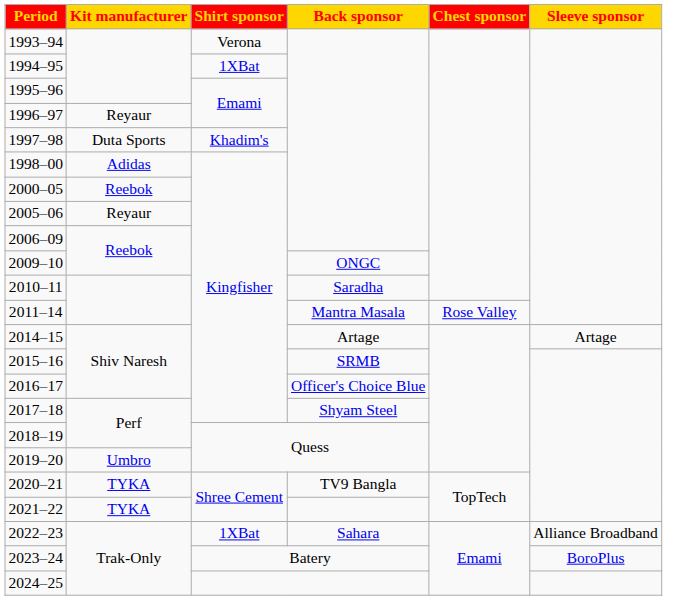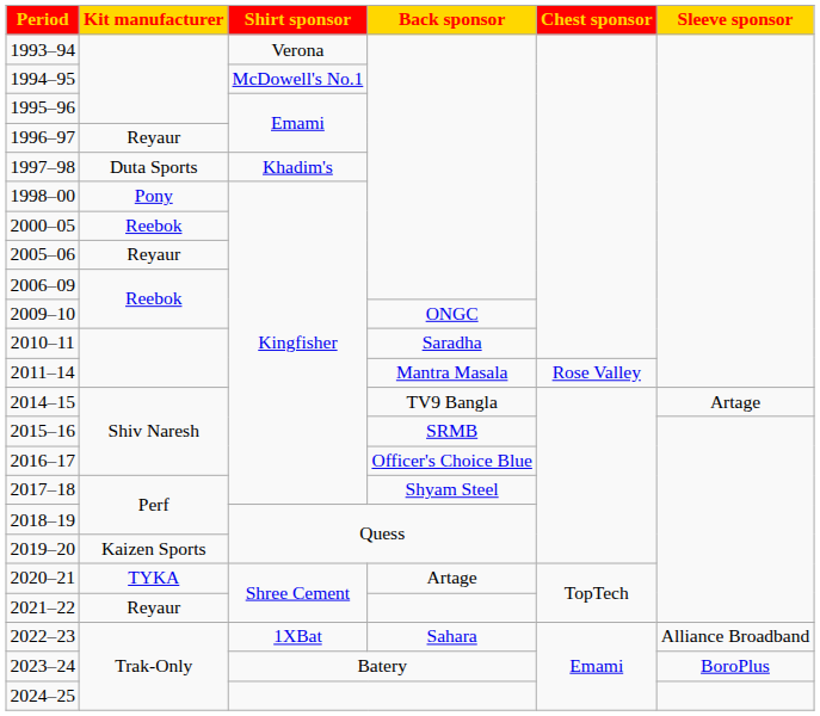1994–95 | Shirt sponsor: 1XBat -> McDowell's No.1
1998–00 | Kit manufacturer: Adidas -> Pony
2014–15 | Back sponsor: Artage -> TV9 Bangla
2019–20 | Kit manufacturer: Umbro -> Kaizen Sports
2020–21 | Back sponsor: TV9 Bangla -> Artage
2021–22 | Kit manufacturer: TYKA -> Reyaur
